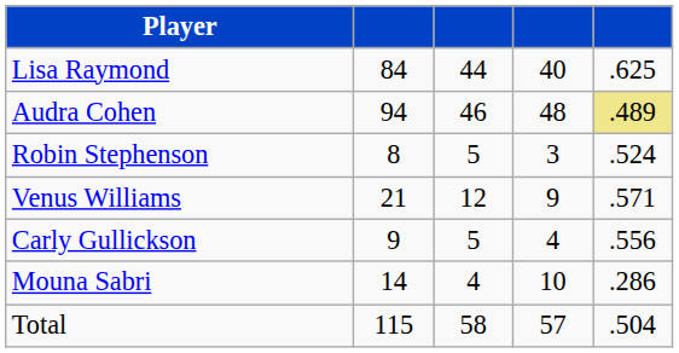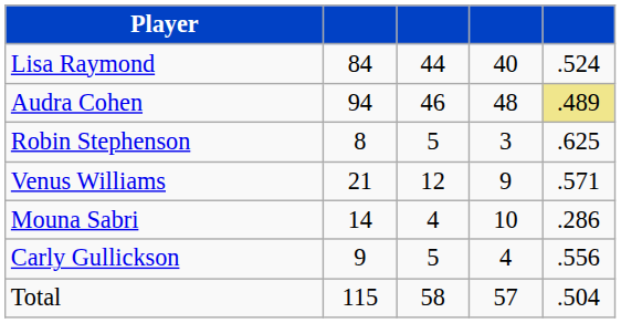Lisa Raymond | column 5: .625 -> .524
Robin Stephenson | column 5: .524 -> .625
rows swapped: Carly Gullickson <-> Mouna Sabri
